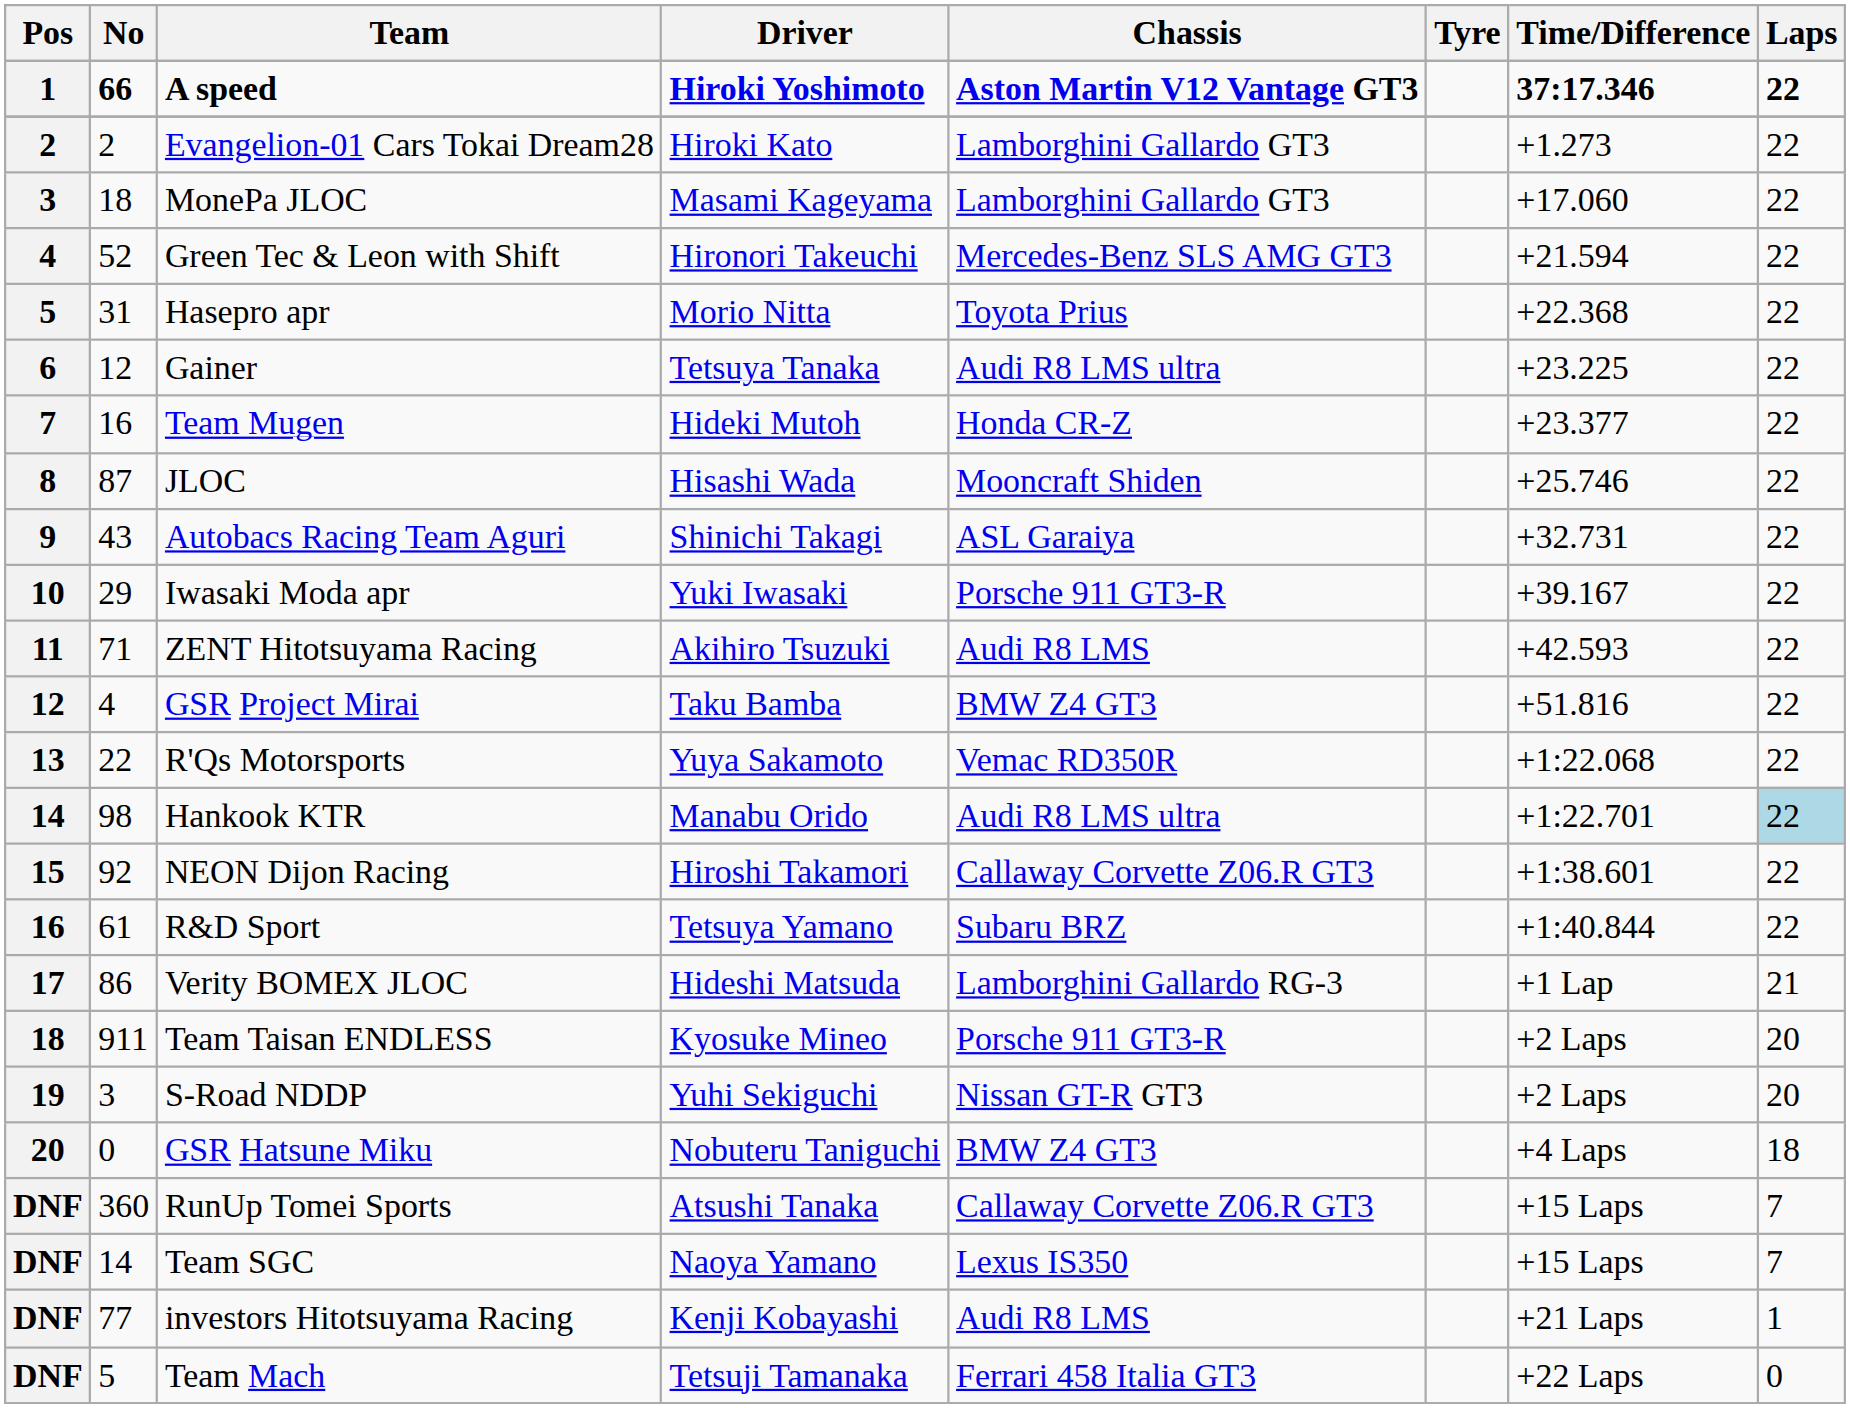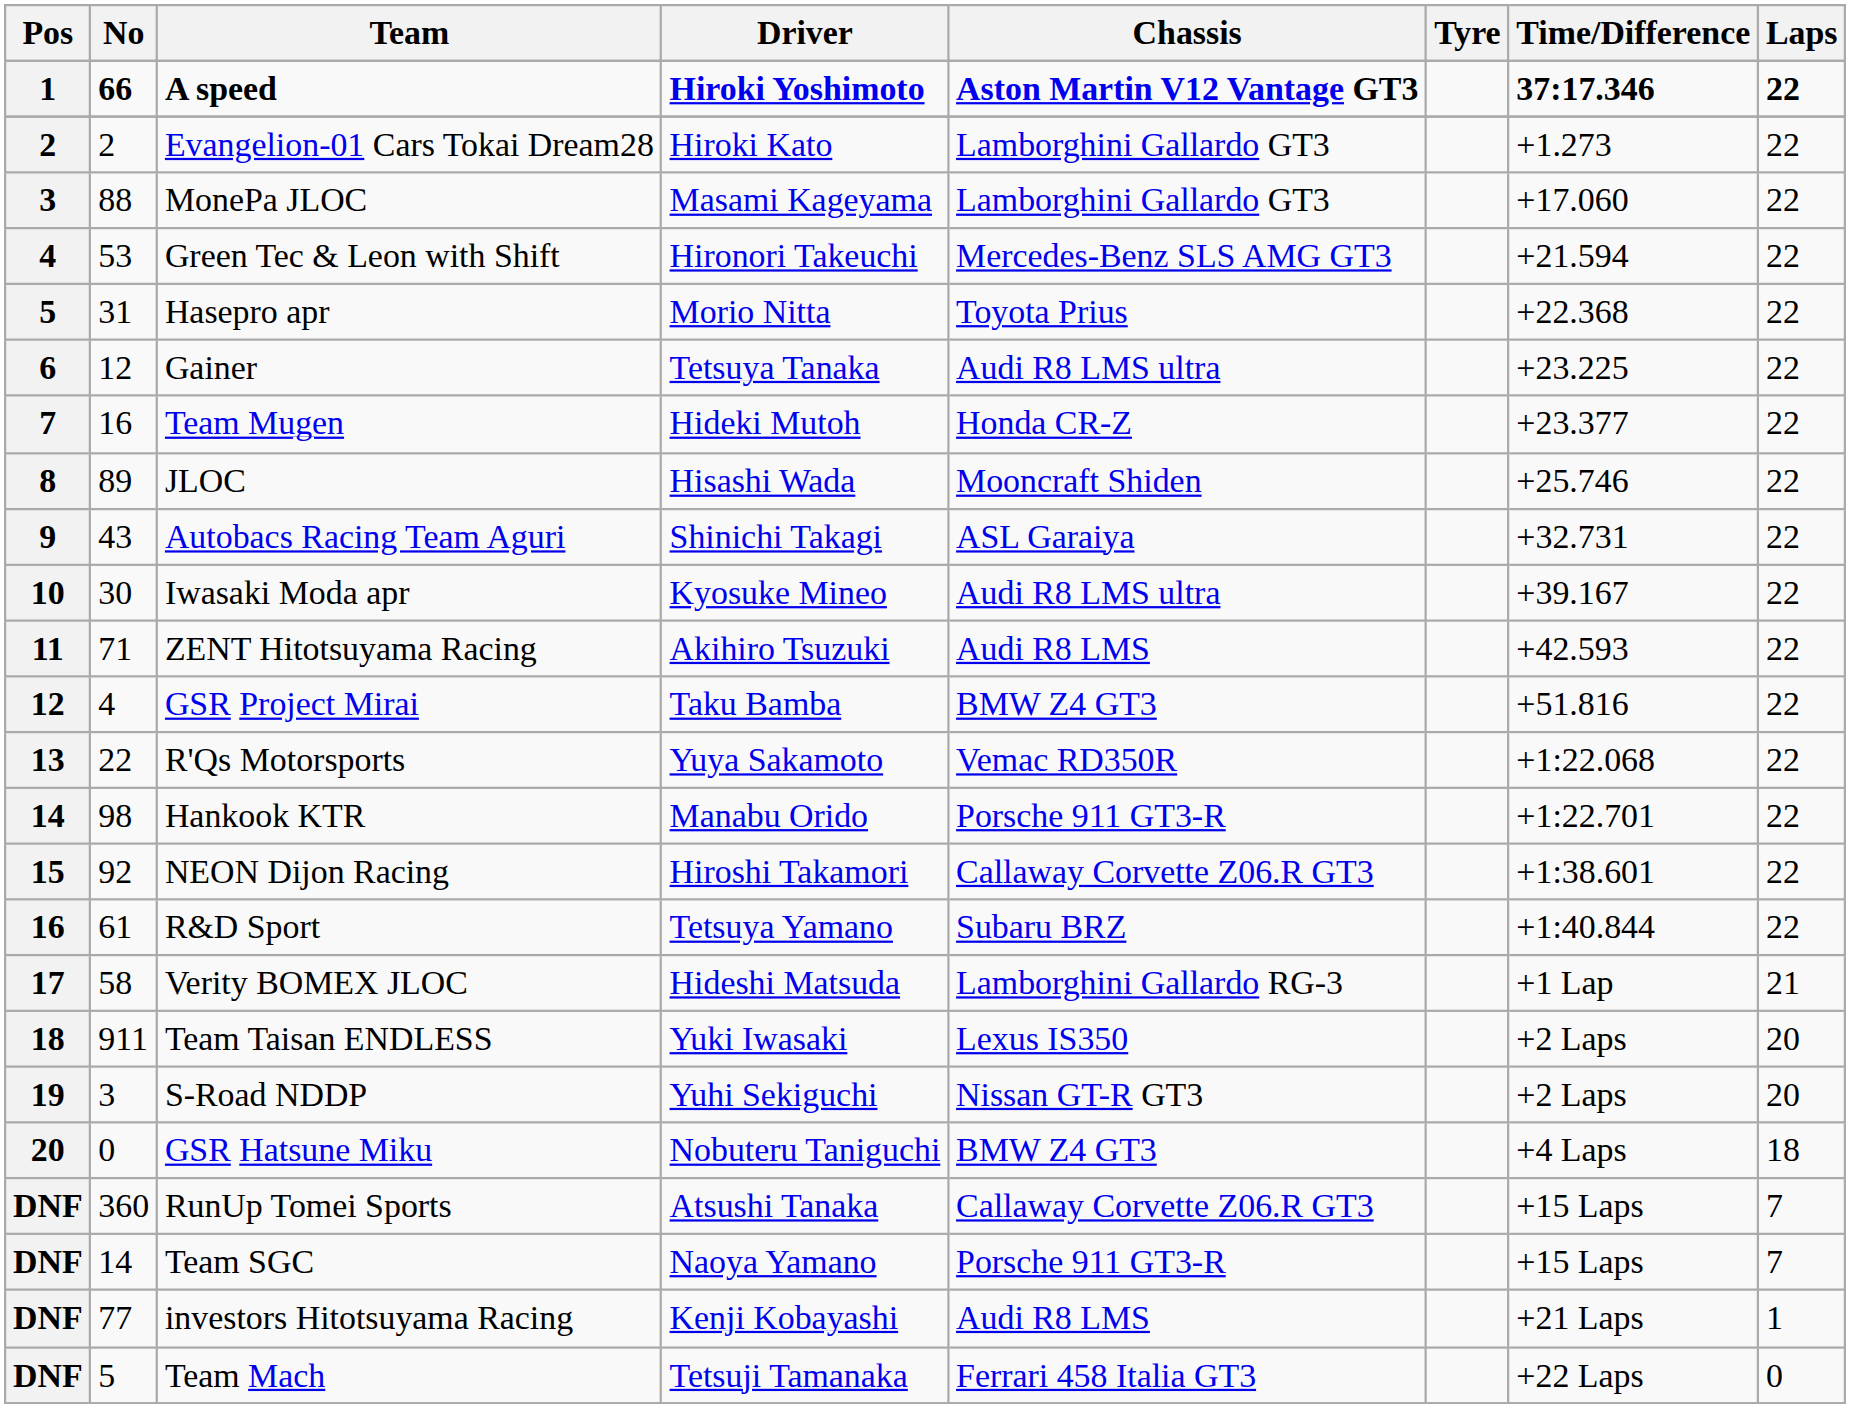MonePa JLOC | No: 18 -> 88
Green Tec & Leon with Shift | No: 52 -> 53
JLOC | No: 87 -> 89
Iwasaki Moda apr | No: 29 -> 30
Iwasaki Moda apr | Driver: Yuki Iwasaki -> Kyosuke Mineo
Iwasaki Moda apr | Chassis: Porsche 911 GT3-R -> Audi R8 LMS ultra
Hankook KTR | Chassis: Audi R8 LMS ultra -> Porsche 911 GT3-R
Hankook KTR | Laps: lightblue background -> no background
Verity BOMEX JLOC | No: 86 -> 58
Team Taisan ENDLESS | Driver: Kyosuke Mineo -> Yuki Iwasaki
Team Taisan ENDLESS | Chassis: Porsche 911 GT3-R -> Lexus IS350
Team SGC | Chassis: Lexus IS350 -> Porsche 911 GT3-R
